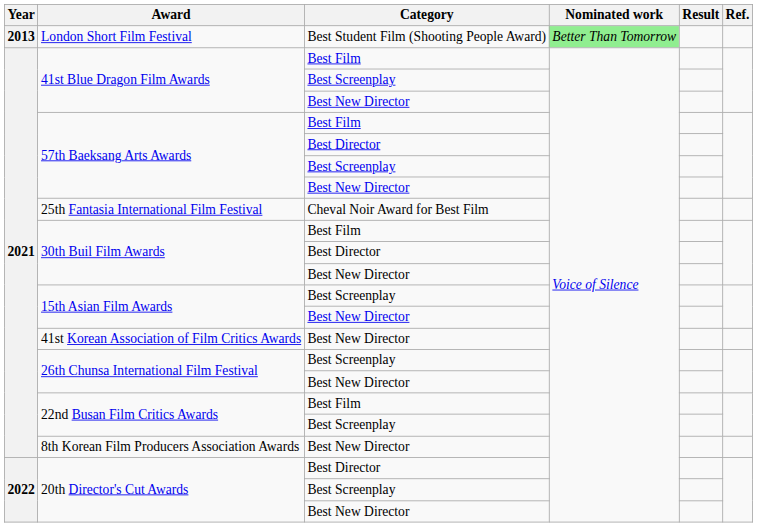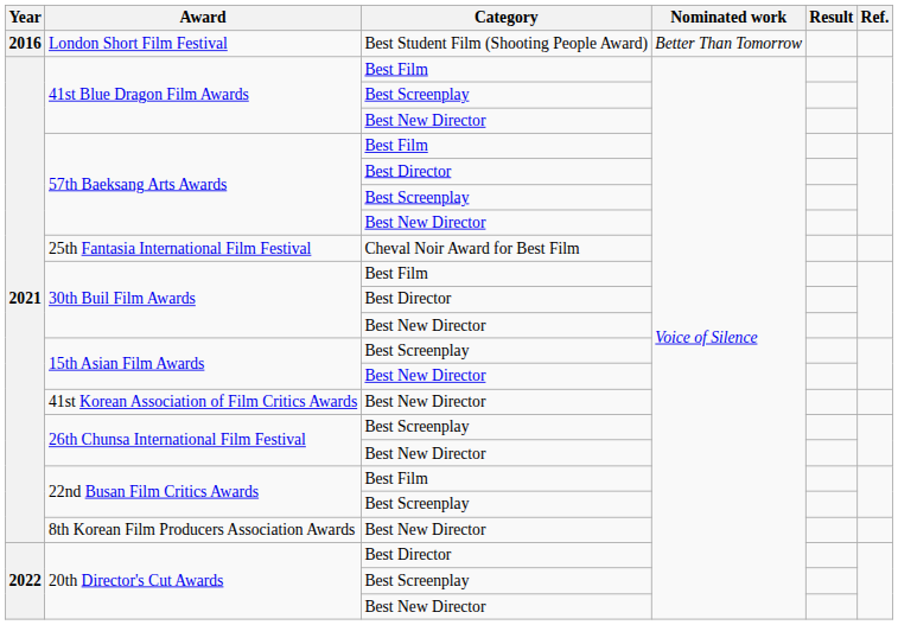London Short Film Festival | Year: 2013 -> 2016
London Short Film Festival | Nominated work: lightgreen background -> no background
